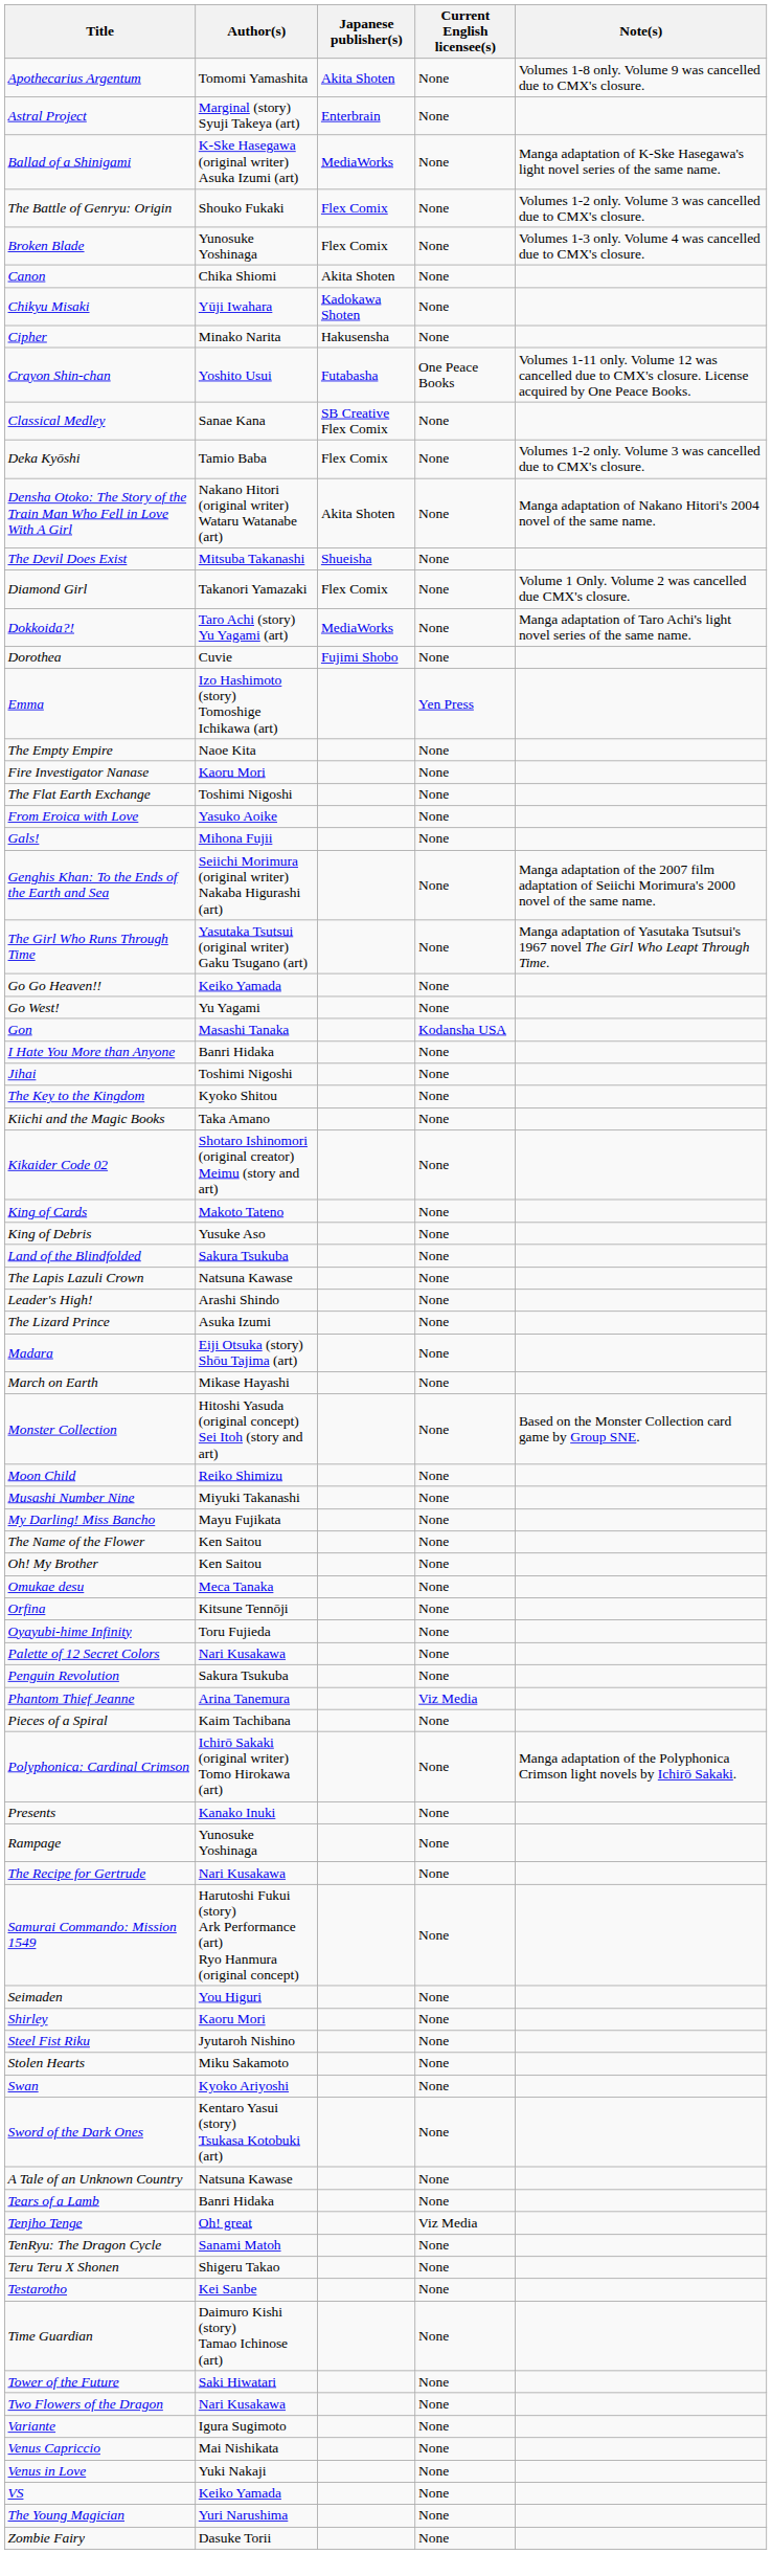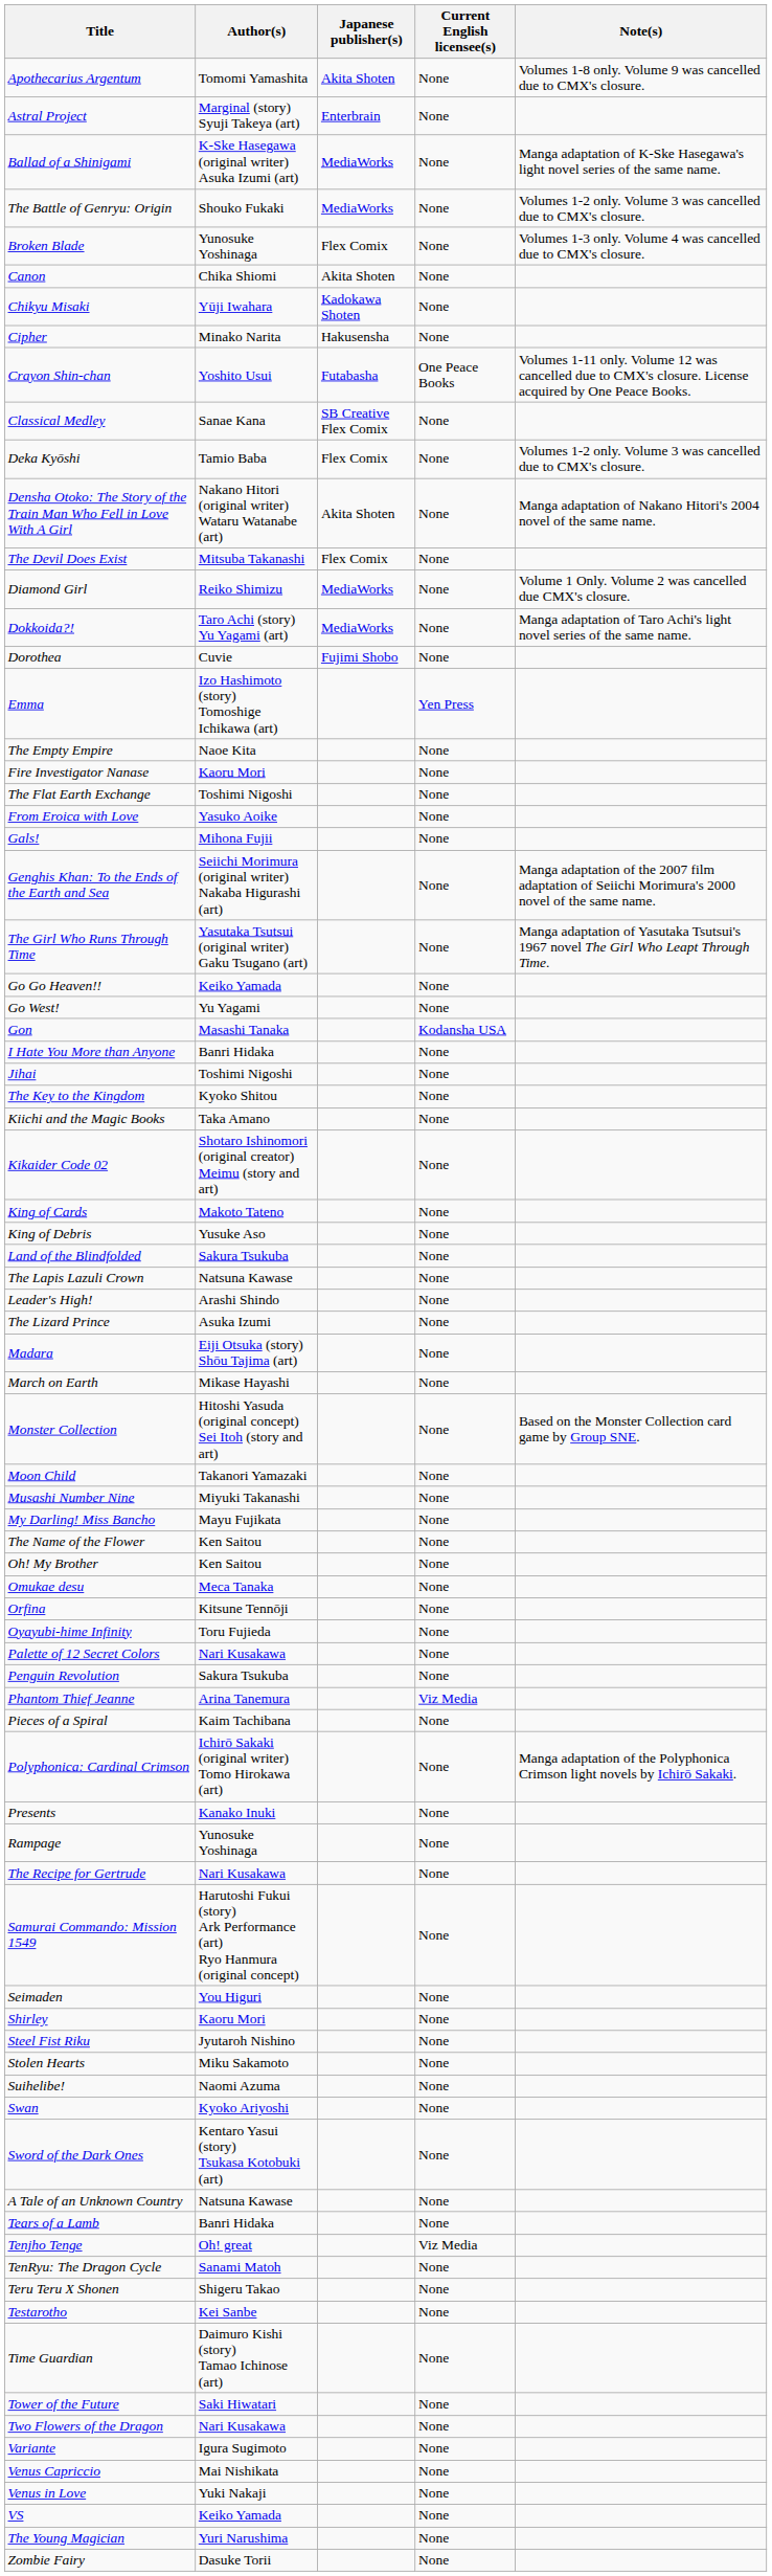The Battle of Genryu: Origin | Japanese publisher(s): Flex Comix -> MediaWorks
The Devil Does Exist | Japanese publisher(s): Shueisha -> Flex Comix
Diamond Girl | Author(s): Takanori Yamazaki -> Reiko Shimizu
Diamond Girl | Japanese publisher(s): Flex Comix -> MediaWorks
Moon Child | Author(s): Reiko Shimizu -> Takanori Yamazaki
+ row: Suihelibe! | Naomi Azuma | None
